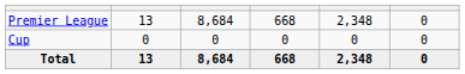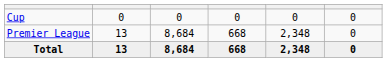rows swapped: Premier League <-> Cup
